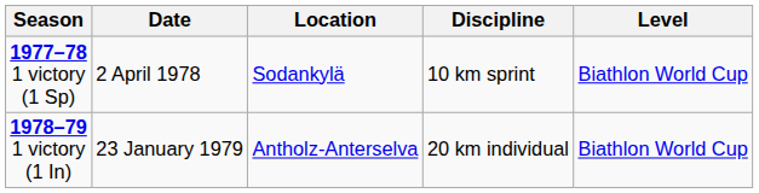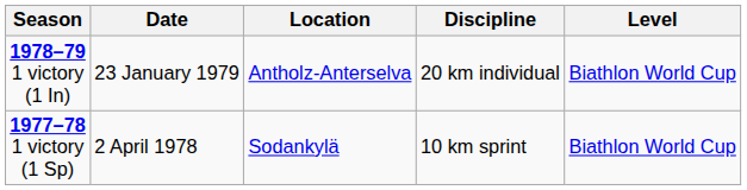rows swapped: 1977–78 1 victory (1 Sp) <-> 1978–79 1 victory (1 In)
